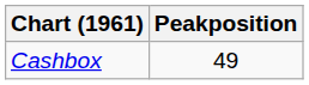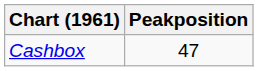Cashbox | Peakposition: 49 -> 47
